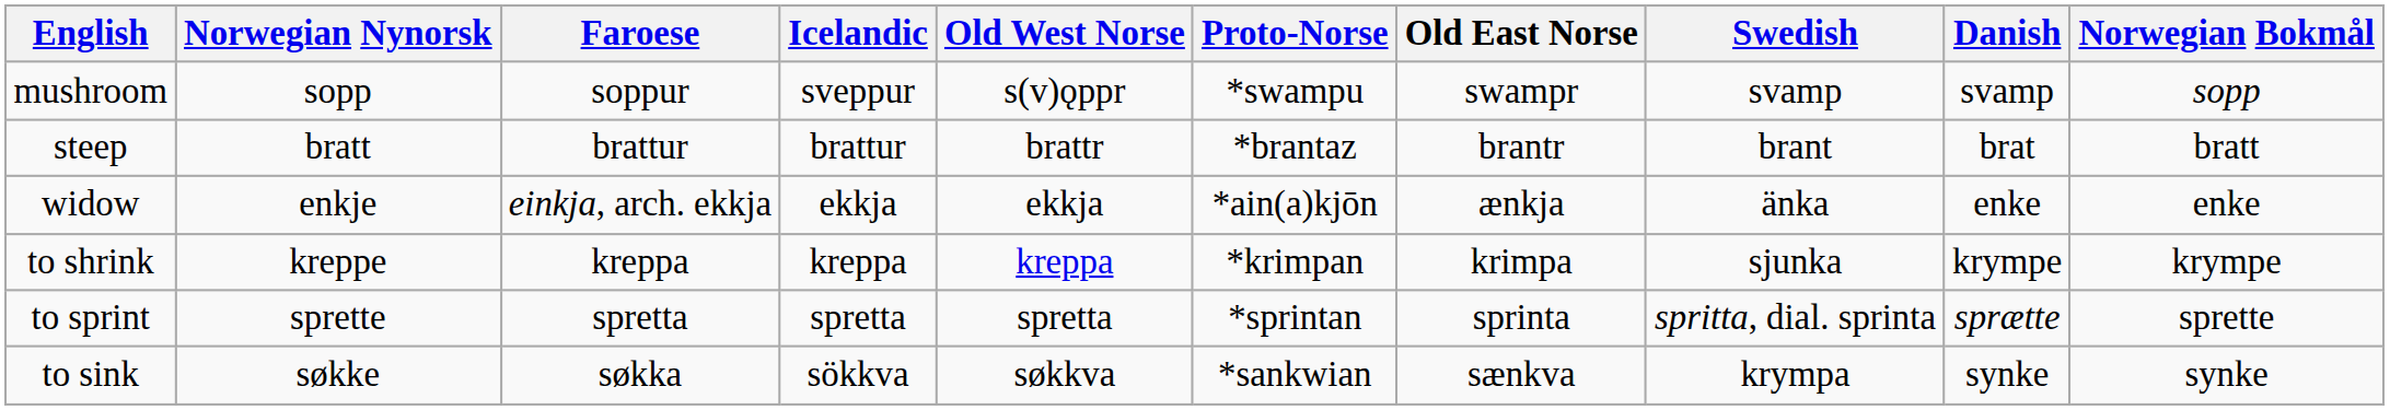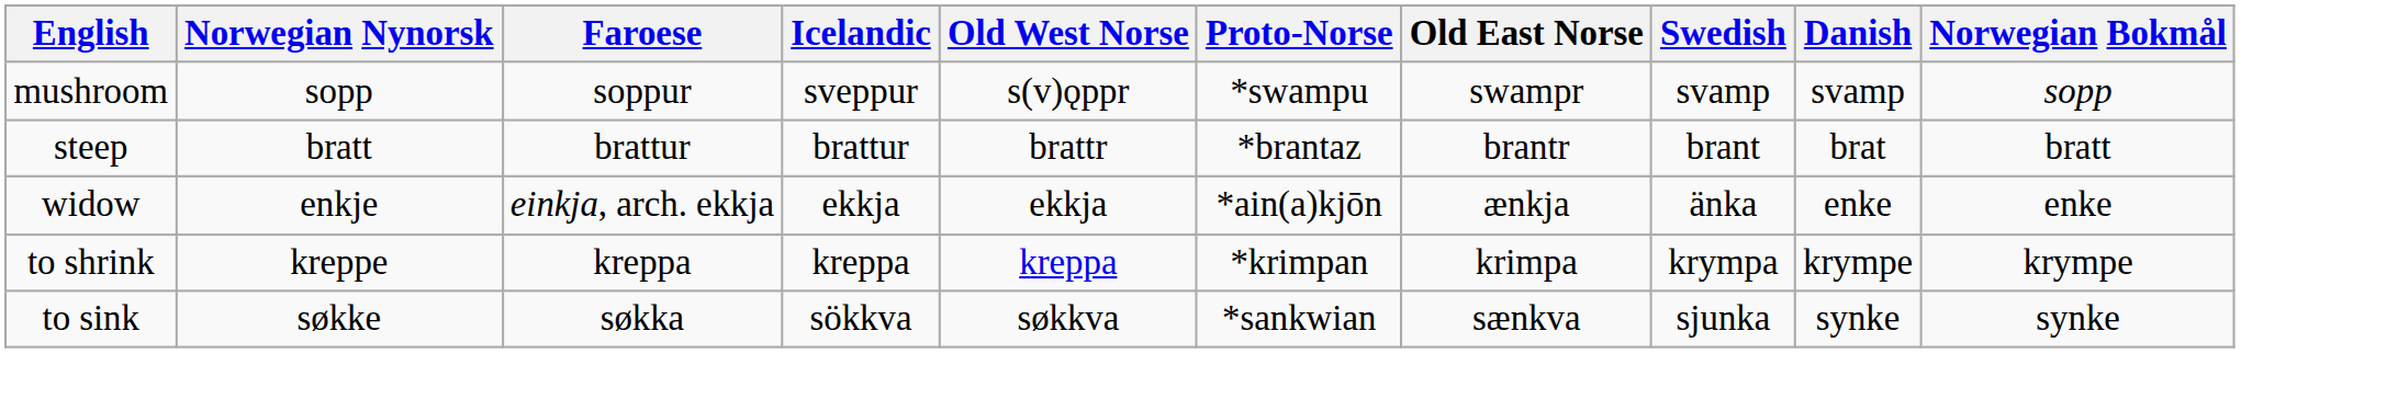to shrink | Swedish: sjunka -> krympa
- row: to sprint | sprette | spretta | spretta | spretta | *sprintan | sprinta | spritta, dial. sprinta | sprætte | sprette
to sink | Swedish: krympa -> sjunka
